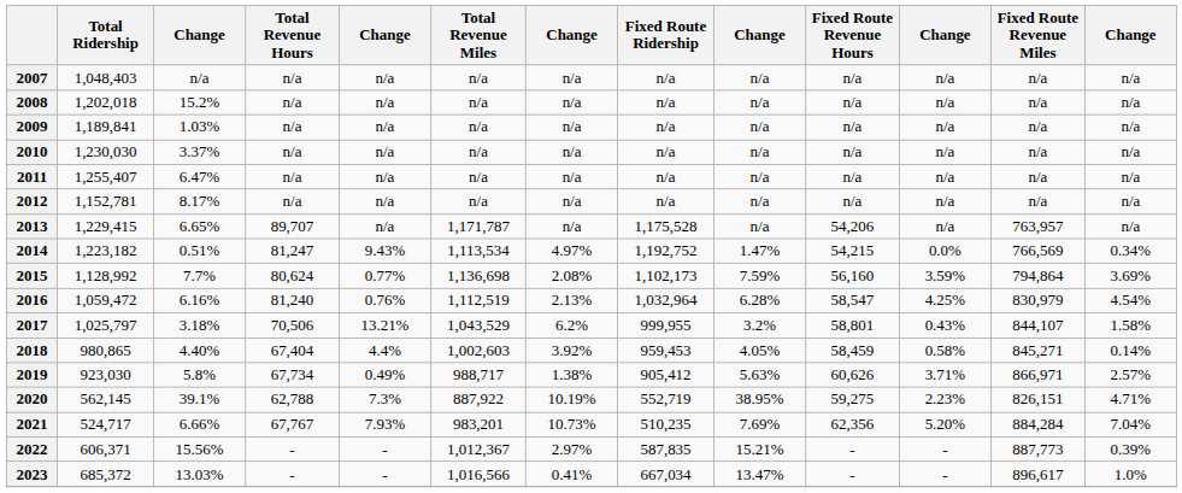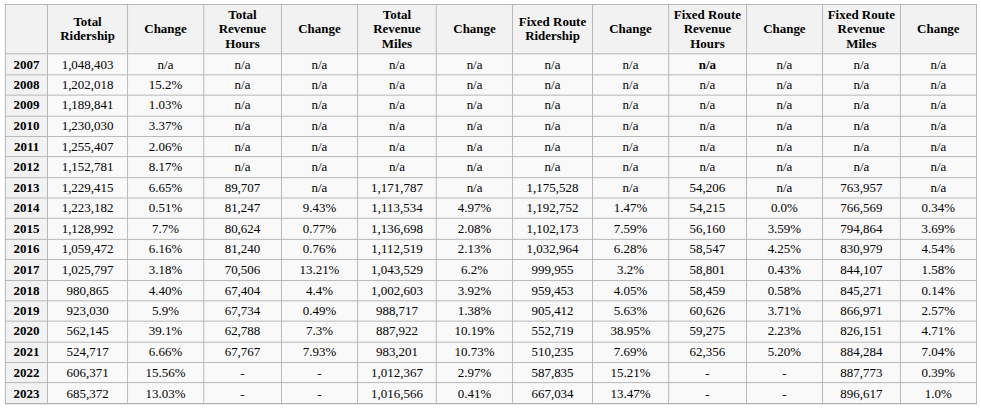2007 | Fixed Route Revenue Hours: normal -> bold
2011 | column 3: 6.47% -> 2.06%
2019 | column 3: 5.8% -> 5.9%
